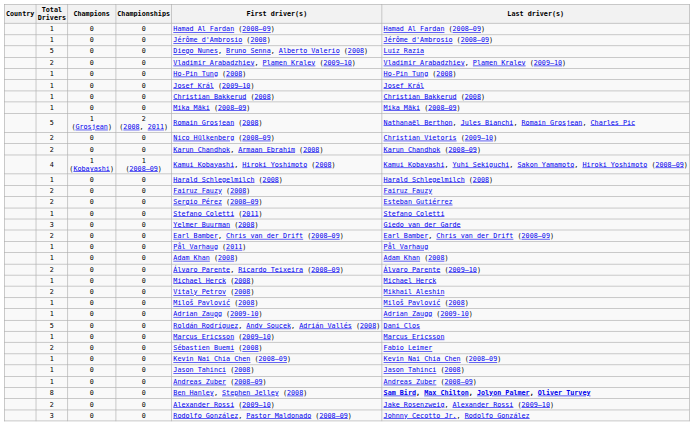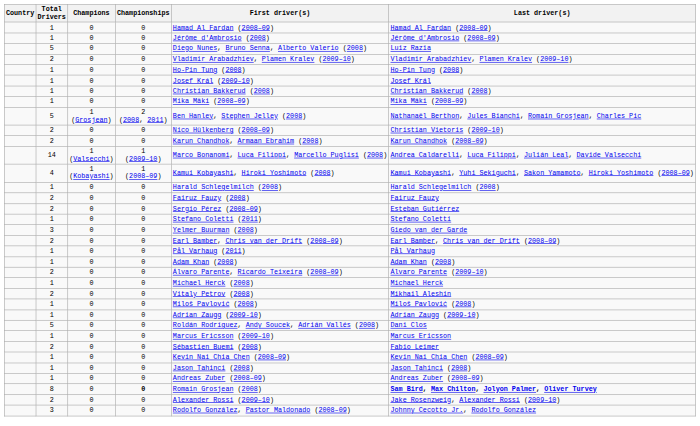5 / 1 (Grosjean) | First driver(s): Romain Grosjean (2008) -> Ben Hanley, Stephen Jelley (2008)
+ row: 14 | 1 (Valsecchi) | 1 (2009–10) | Marco Bonanomi, Luca Filippi, Marcello Puglisi (2008) | Andrea Caldarelli, Luca Filippi, Julián Leal, Davide Valsecchi
8 | Championships: normal -> bold
8 | First driver(s): Ben Hanley, Stephen Jelley (2008) -> Romain Grosjean (2008)
